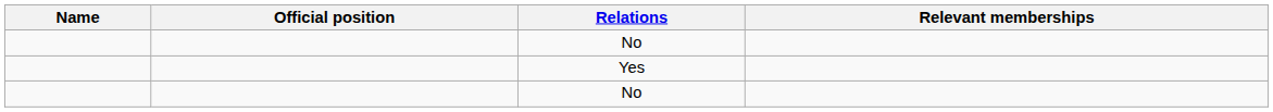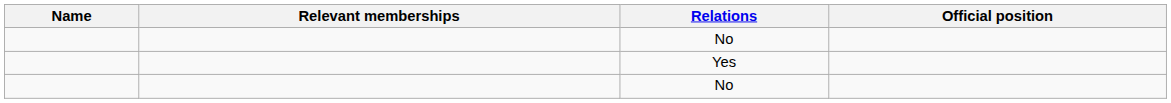columns swapped: Official position <-> Relevant memberships
